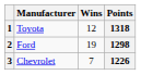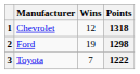1 | Manufacturer: Toyota -> Chevrolet
3 | Manufacturer: Chevrolet -> Toyota
3 | Points: 1226 -> 1222
